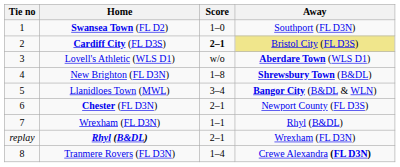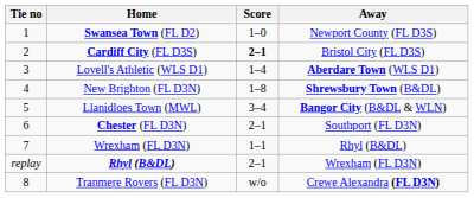Swansea Town (FL D2) | Away: Southport (FL D3N) -> Newport County (FL D3S)
Cardiff City (FL D3S) | Away: khaki background -> no background
Lovell's Athletic (WLS D1) | Score: w/o -> 1–4
Chester (FL D3N) | Away: Newport County (FL D3S) -> Southport (FL D3N)
Tranmere Rovers (FL D3N) | Score: 1–4 -> w/o
